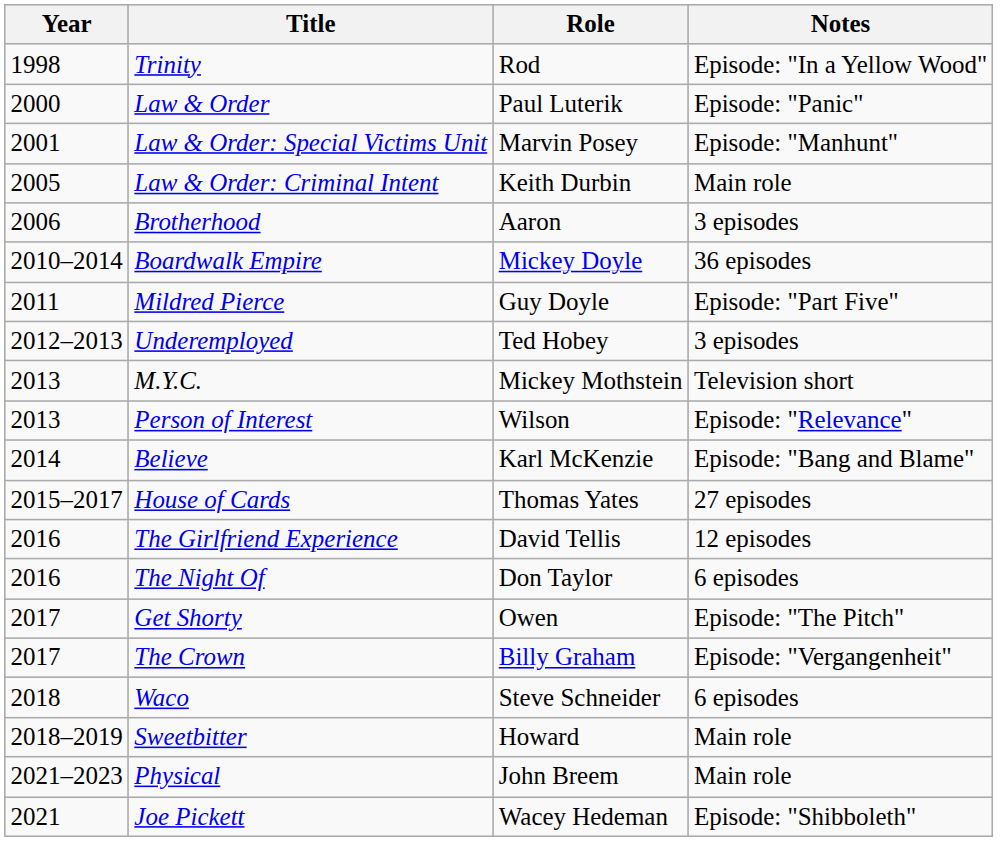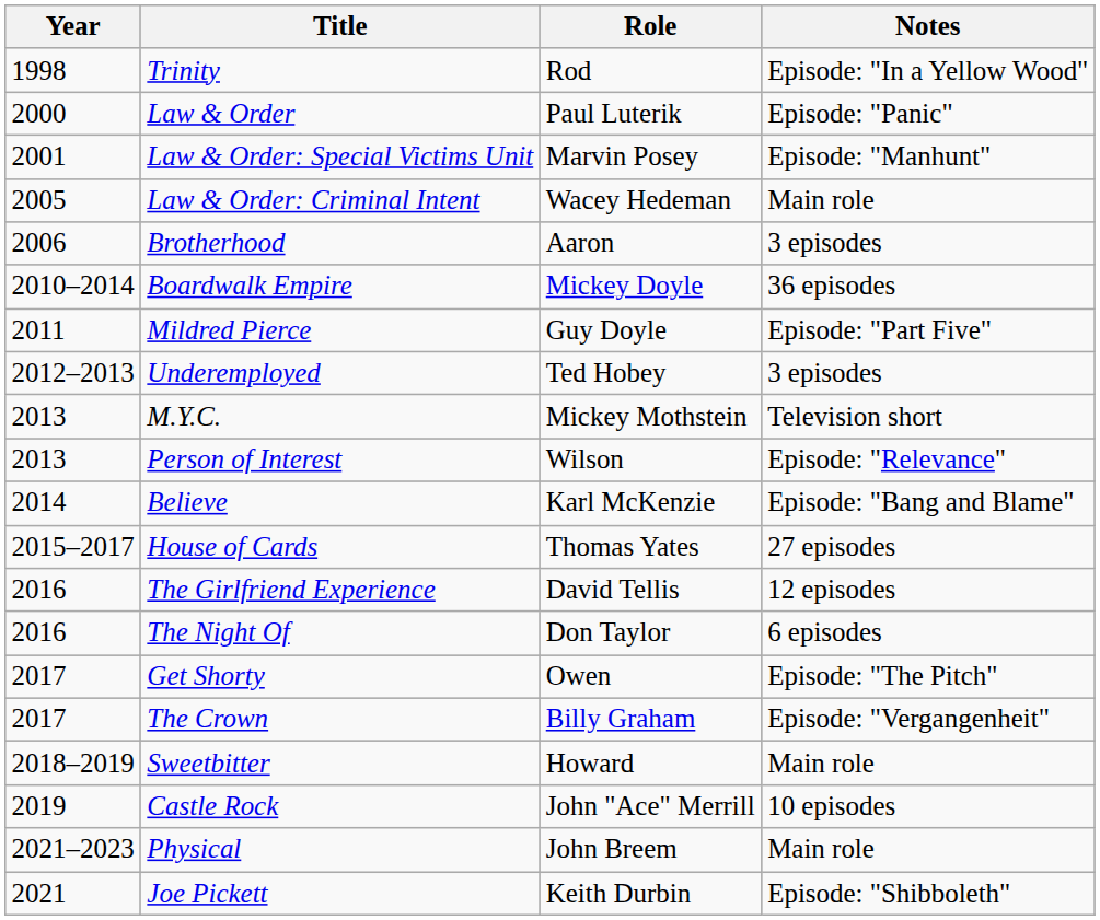Law & Order: Criminal Intent | Role: Keith Durbin -> Wacey Hedeman
- row: 2018 | Waco | Steve Schneider | 6 episodes
+ row: 2019 | Castle Rock | John "Ace" Merrill | 10 episodes
Joe Pickett | Role: Wacey Hedeman -> Keith Durbin
